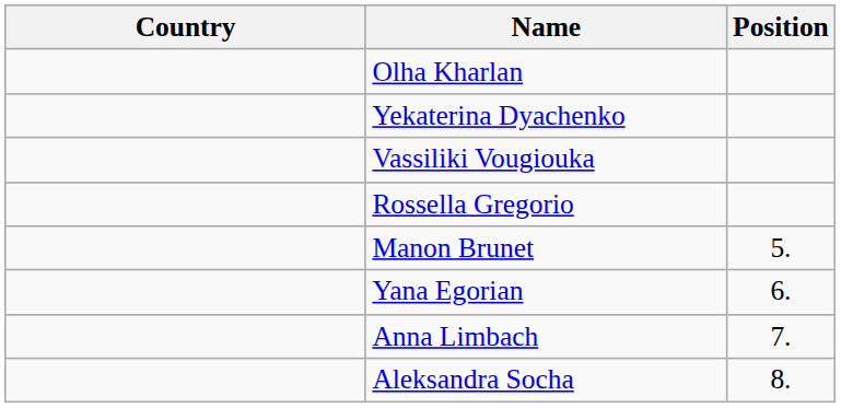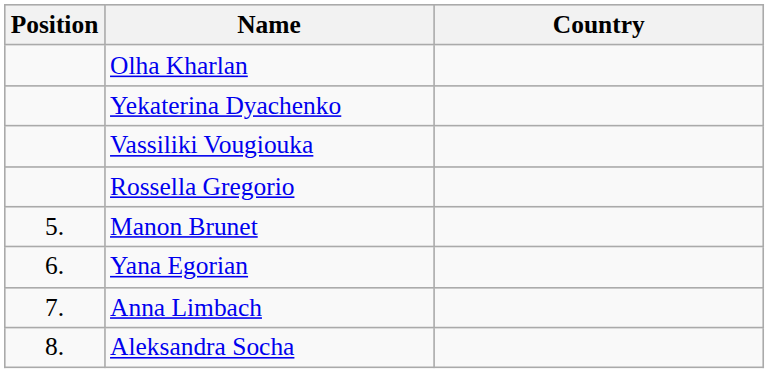columns swapped: Position <-> Country
